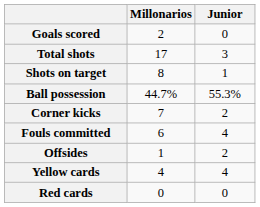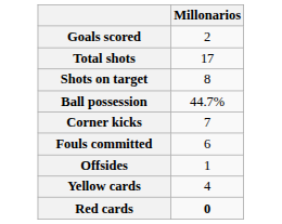- column: Junior | 0 | 3 | 1 | 55.3% | 2 | 4 | 2 | 4 | 0
Red cards | Millonarios: normal -> bold
